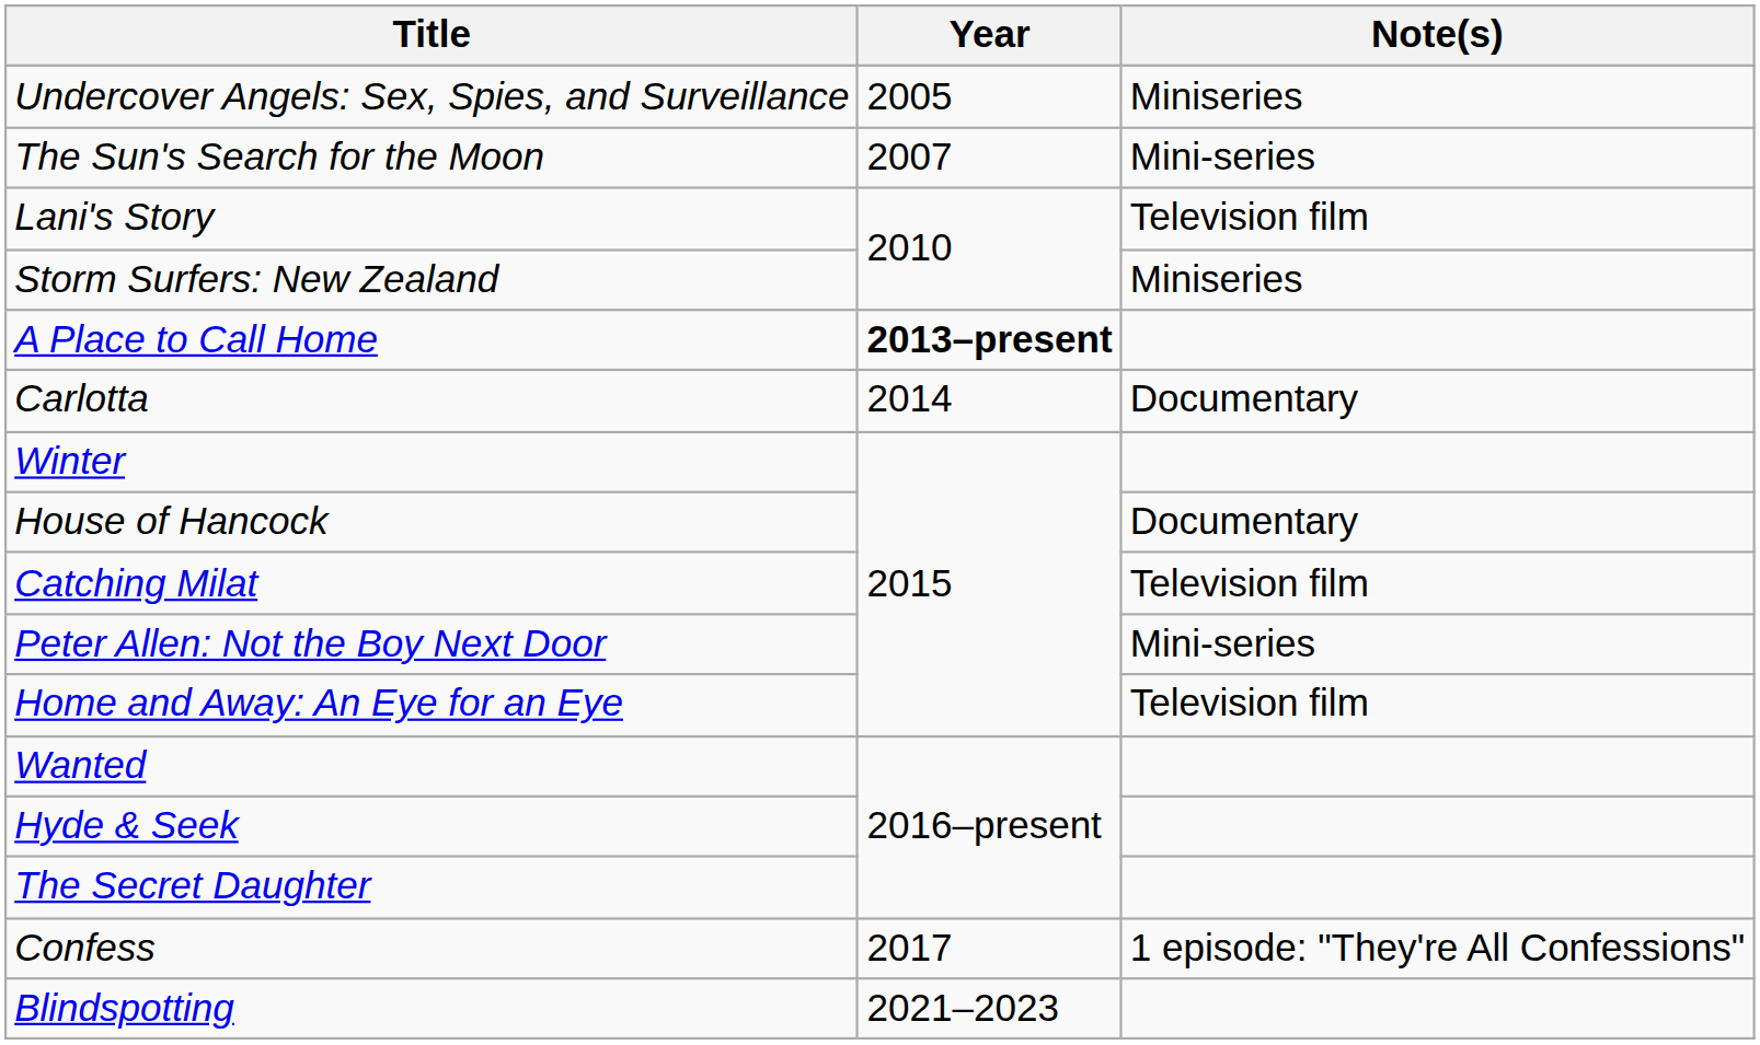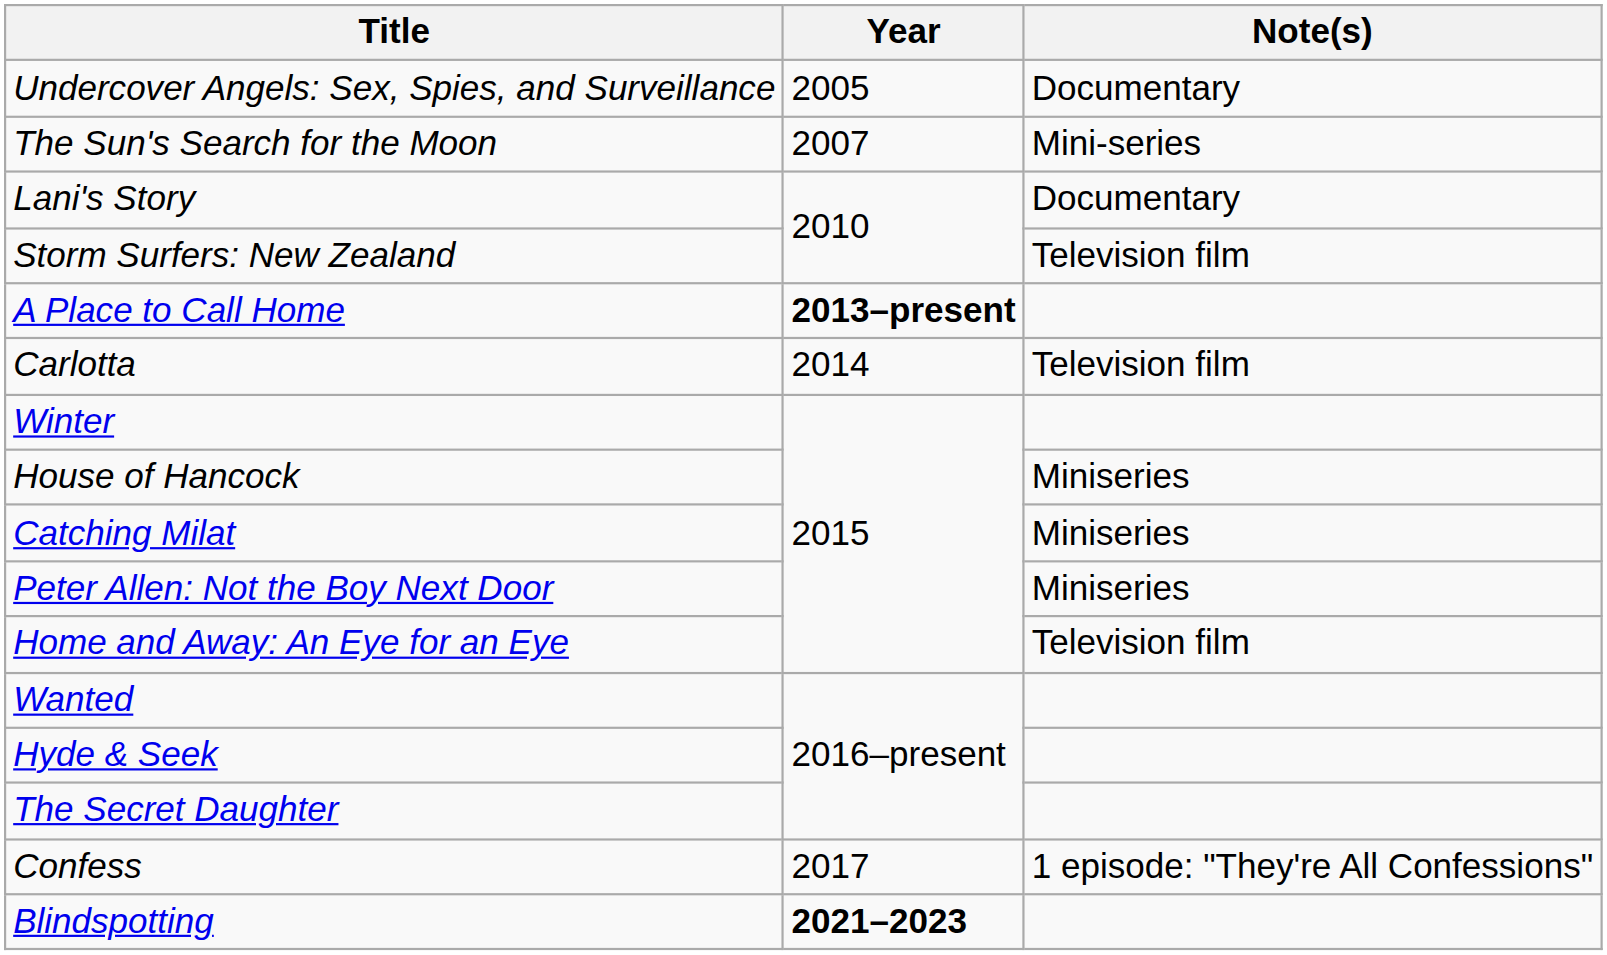Undercover Angels: Sex, Spies, and Surveillance | Note(s): Miniseries -> Documentary
Lani's Story | Note(s): Television film -> Documentary
Storm Surfers: New Zealand | Note(s): Miniseries -> Television film
Carlotta | Note(s): Documentary -> Television film
House of Hancock | Note(s): Documentary -> Miniseries
Catching Milat | Note(s): Television film -> Miniseries
Peter Allen: Not the Boy Next Door | Note(s): Mini-series -> Miniseries
Blindspotting | Year: normal -> bold
